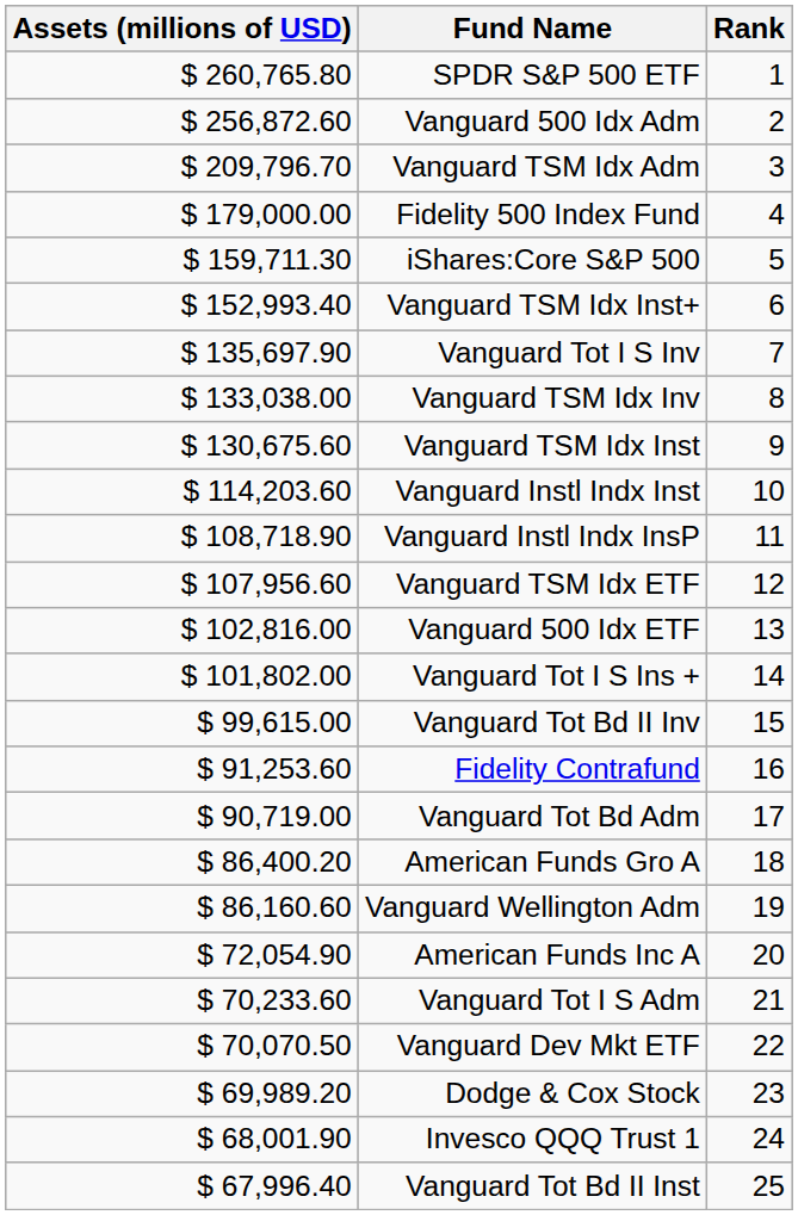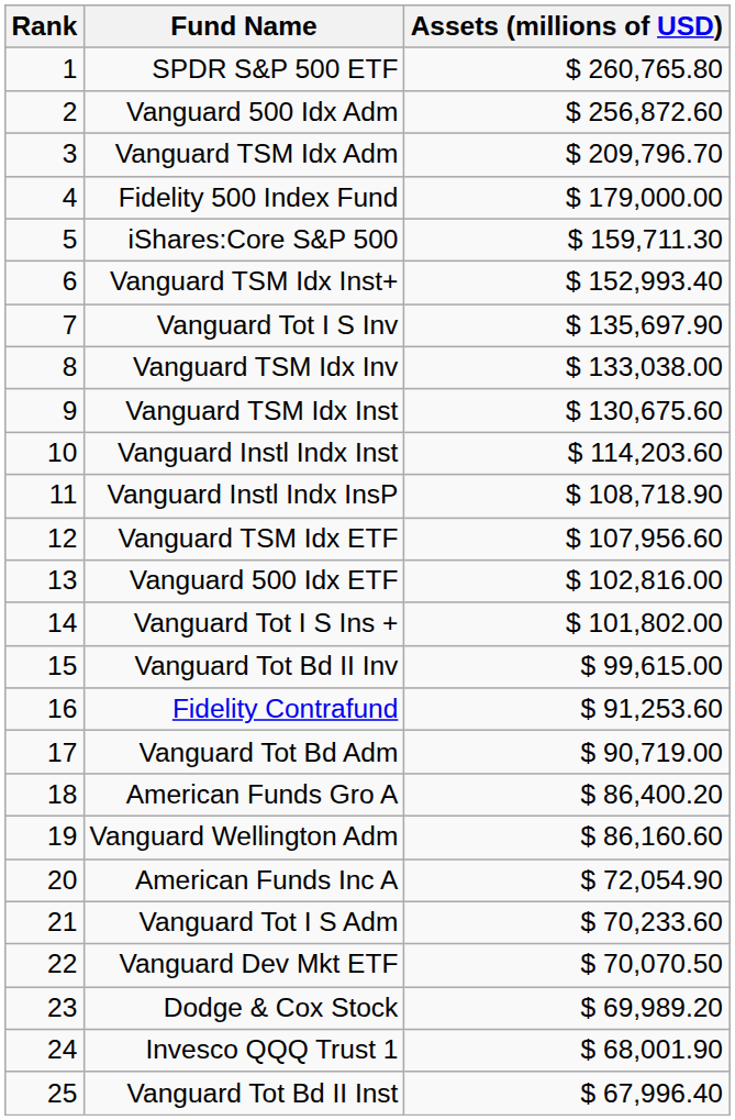columns swapped: Rank <-> Assets (millions of USD)
